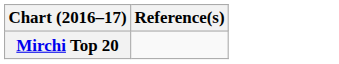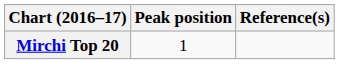+ column: Peak position | 1
